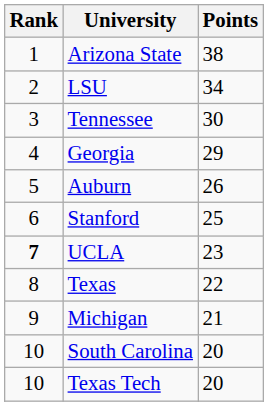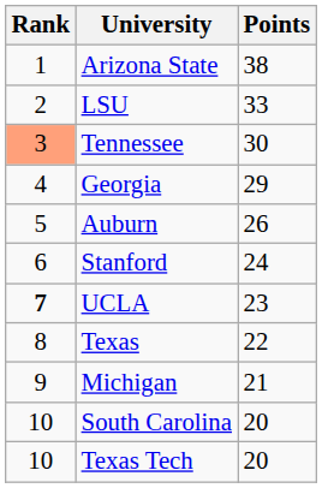LSU | Points: 34 -> 33
Tennessee | Rank: no background -> lightsalmon background
Stanford | Points: 25 -> 24
